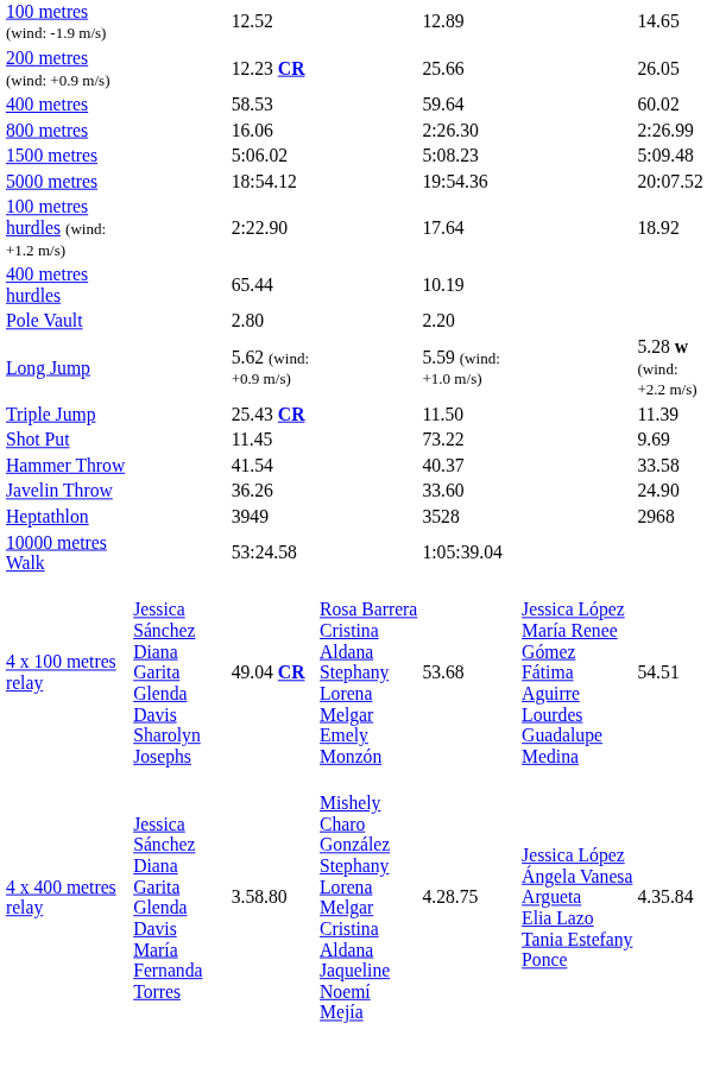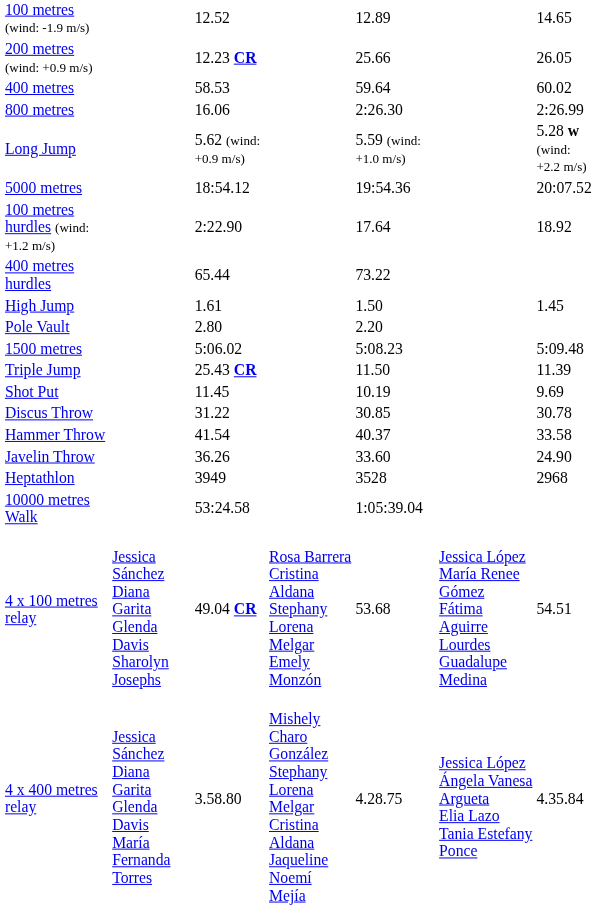rows swapped: 1500 metres <-> Long Jump
400 metres hurdles | column 5: 10.19 -> 73.22
+ row: High Jump | 1.61 | 1.50 | 1.45
Shot Put | column 5: 73.22 -> 10.19
+ row: Discus Throw | 31.22 | 30.85 | 30.78
